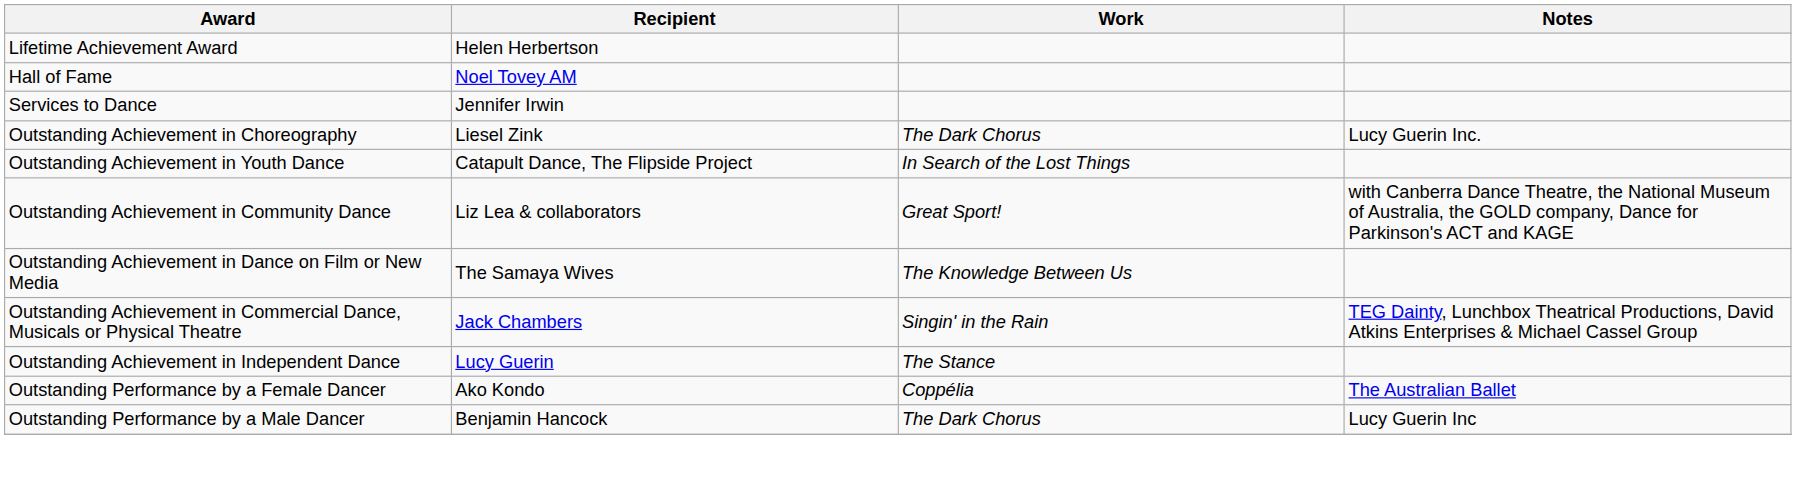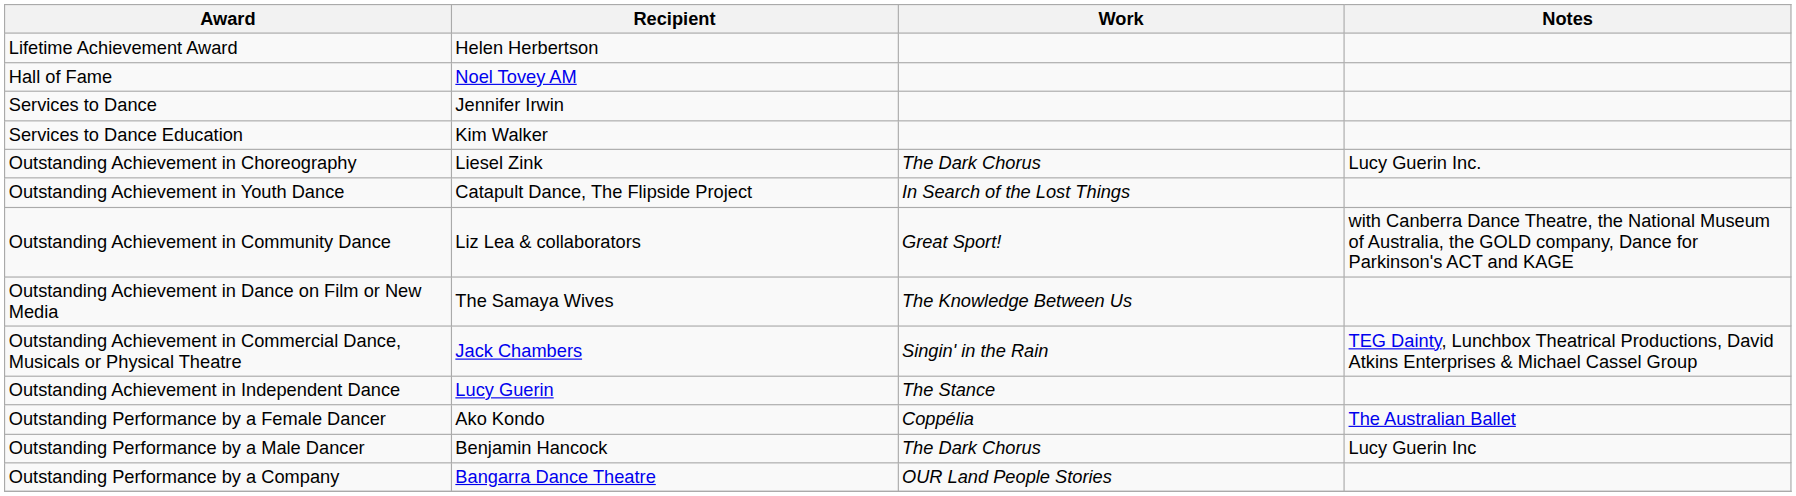+ row: Services to Dance Education | Kim Walker
+ row: Outstanding Performance by a Company | Bangarra Dance Theatre | OUR Land People Stories
